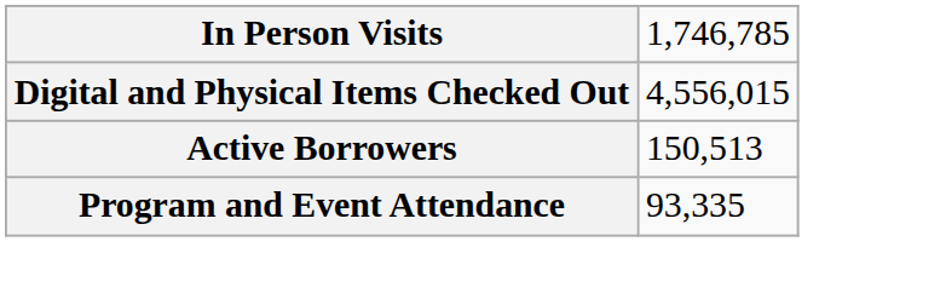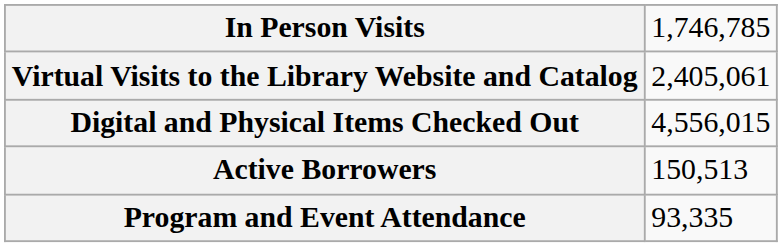+ row: Virtual Visits to the Library Website and Catalog | 2,405,061
